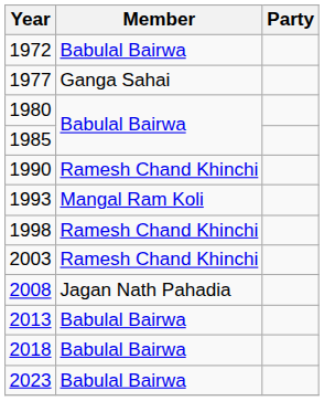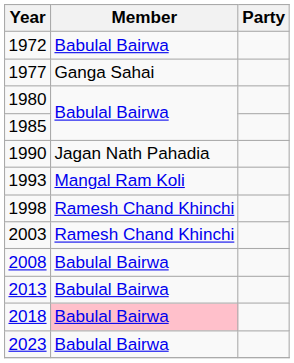1990 | Member: Ramesh Chand Khinchi -> Jagan Nath Pahadia
2008 | Member: Jagan Nath Pahadia -> Babulal Bairwa
2018 | Member: no background -> pink background
